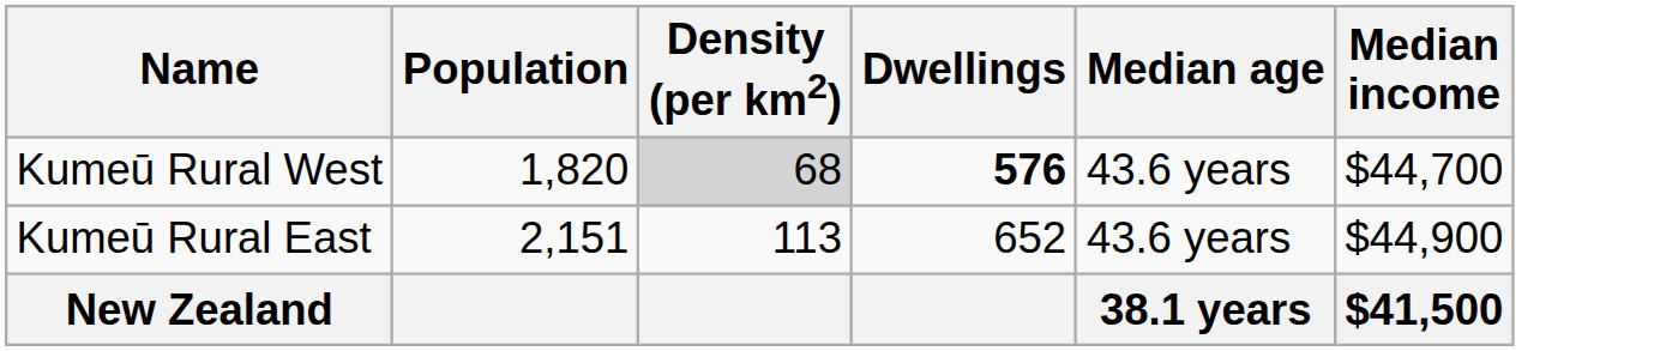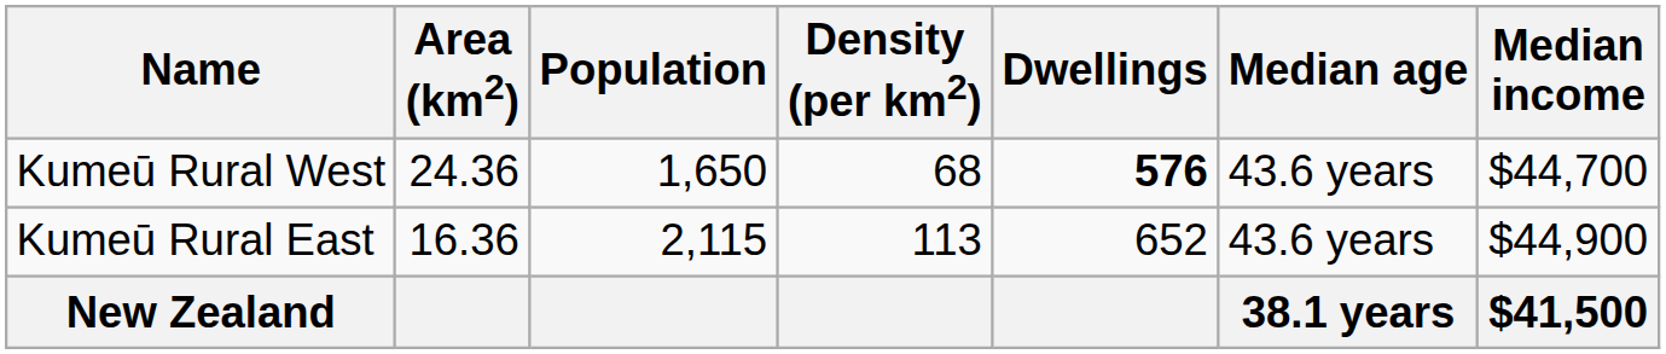+ column: Area (km2) | 24.36 | 16.36
Kumeū Rural West | Population: 1,820 -> 1,650
Kumeū Rural West | Density (per km2): lightgrey background -> no background
Kumeū Rural East | Population: 2,151 -> 2,115
